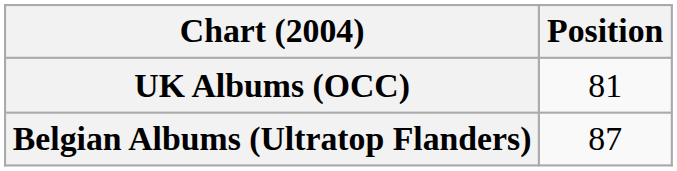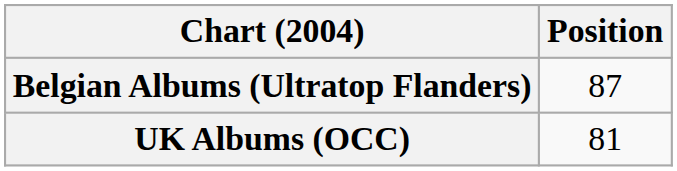rows swapped: Belgian Albums (Ultratop Flanders) <-> UK Albums (OCC)
